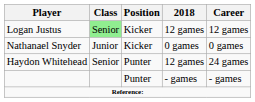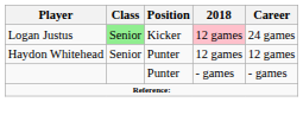Logan Justus | 2018: no background -> pink background
Logan Justus | Career: 12 games -> 24 games
- row: Nathanael Snyder | Junior | Kicker | 0 games | 0 games
Haydon Whitehead | Career: 24 games -> 12 games
